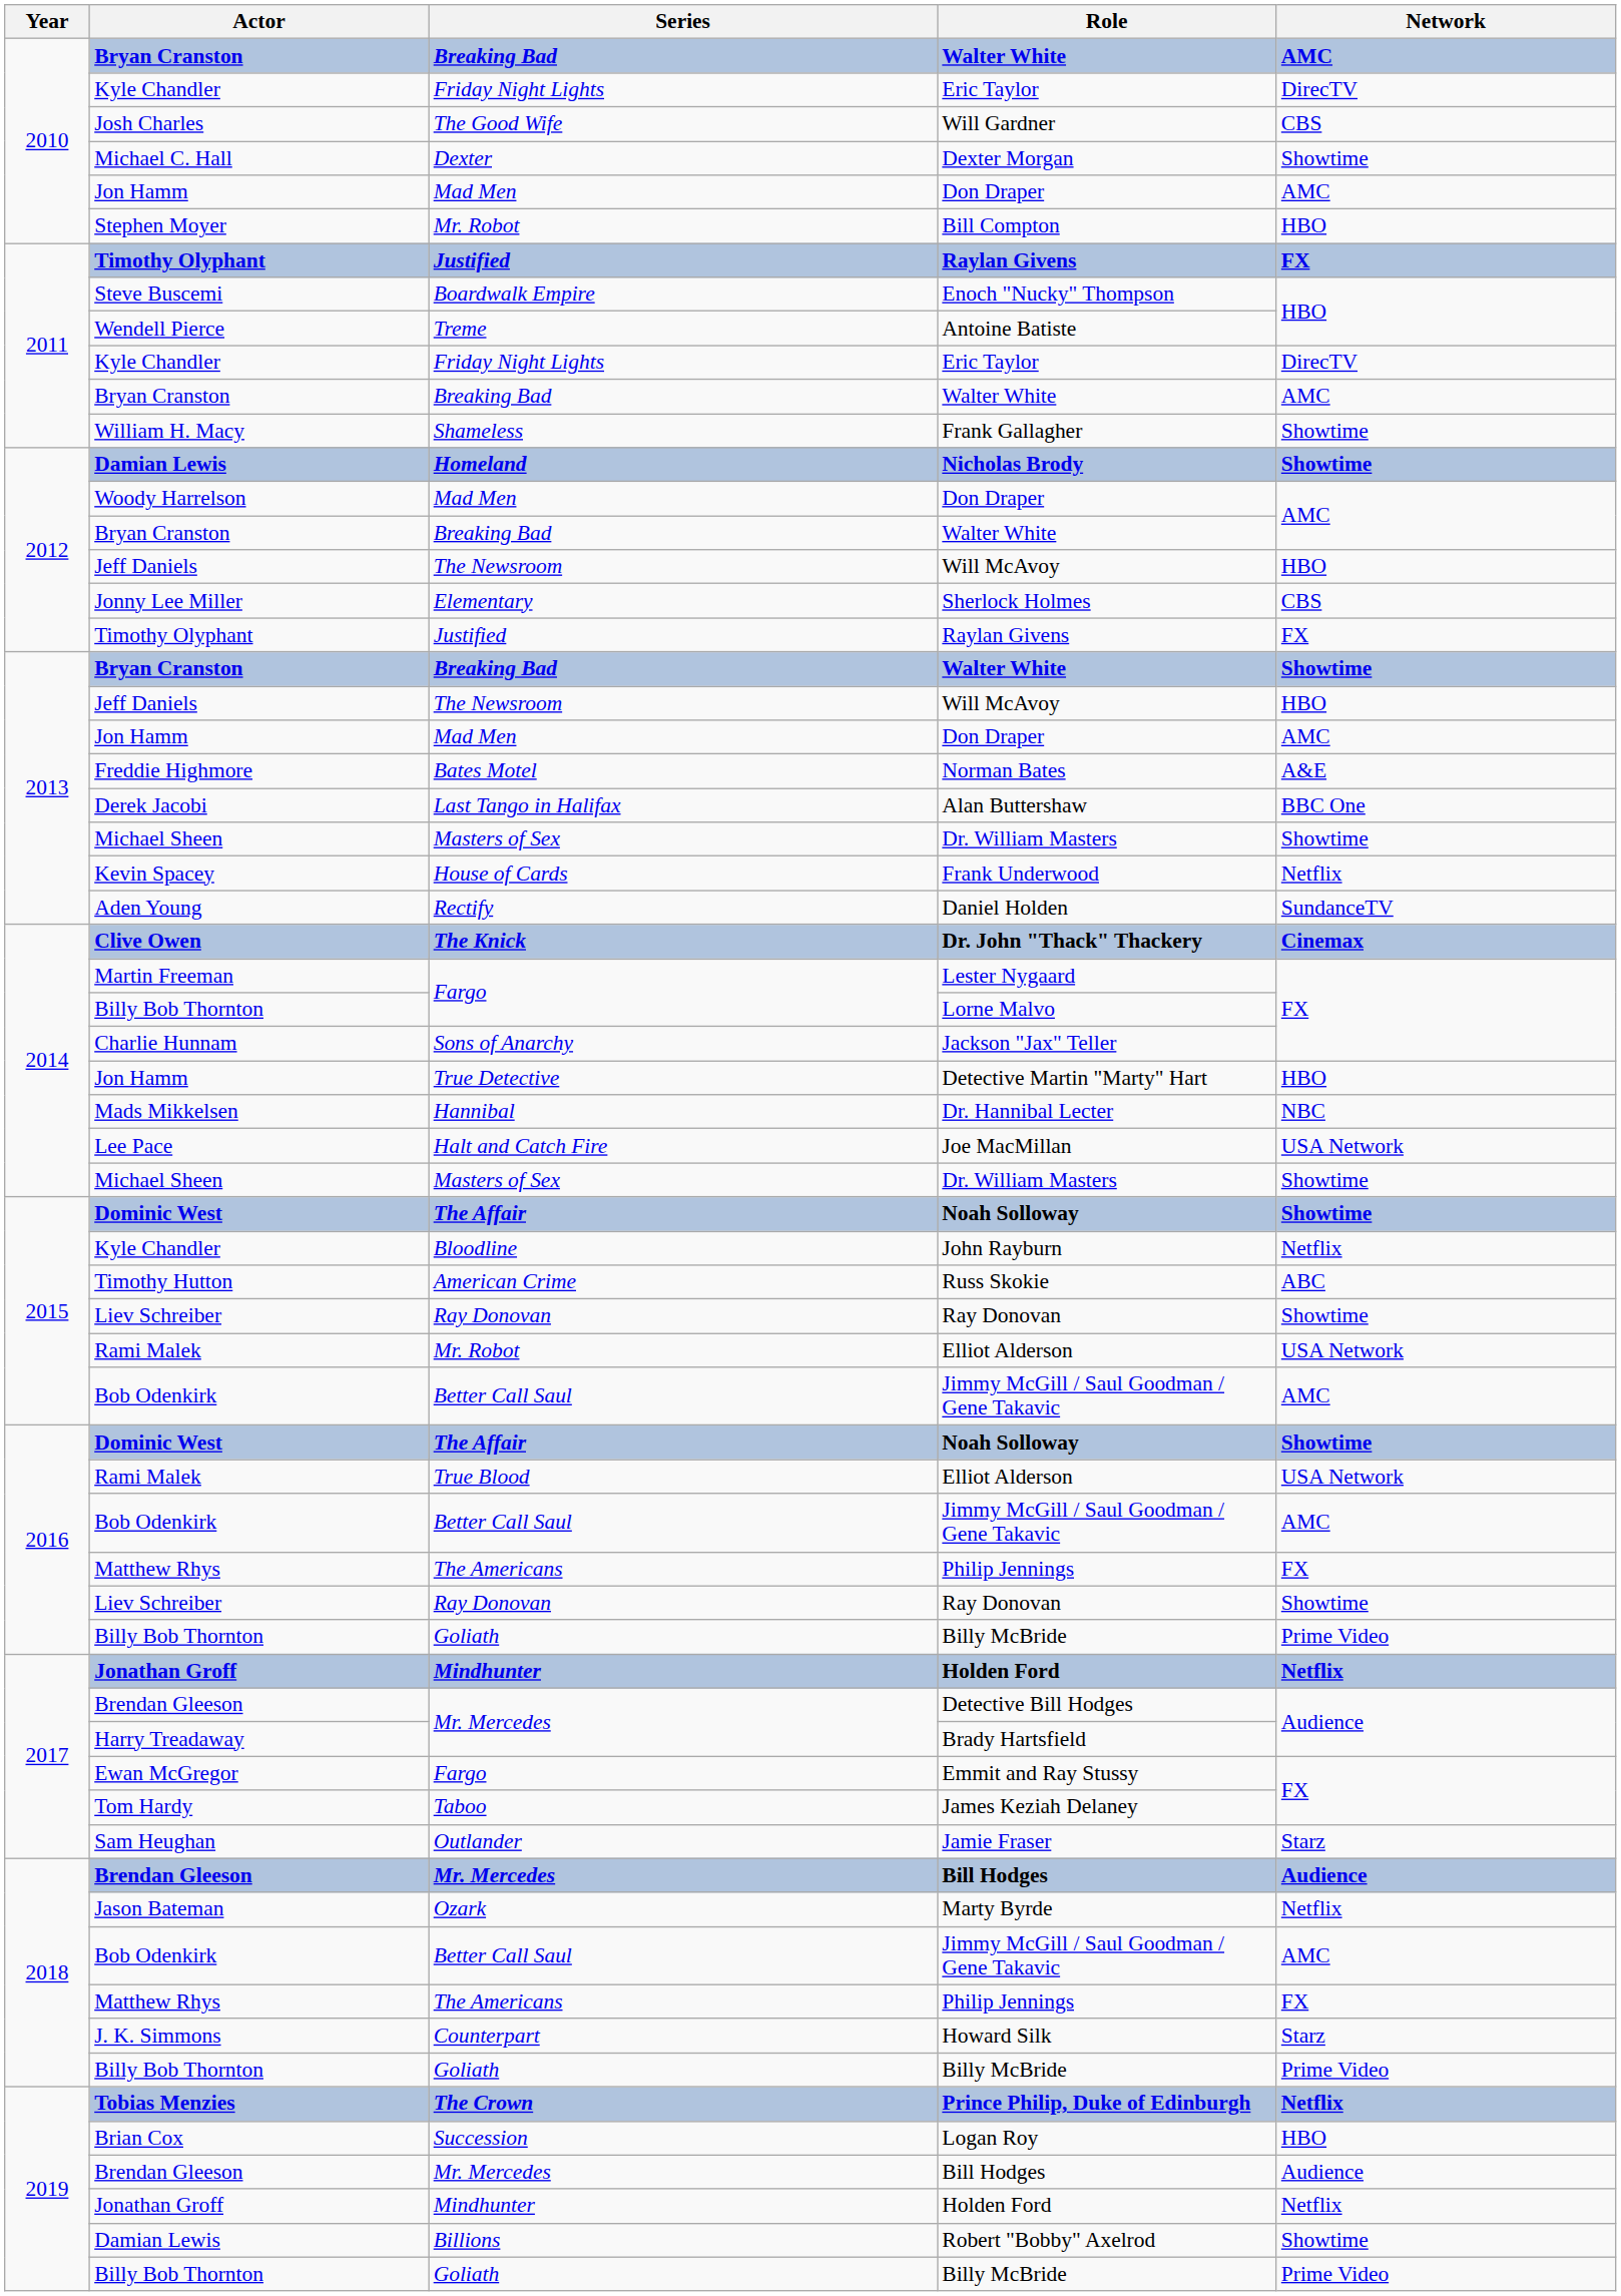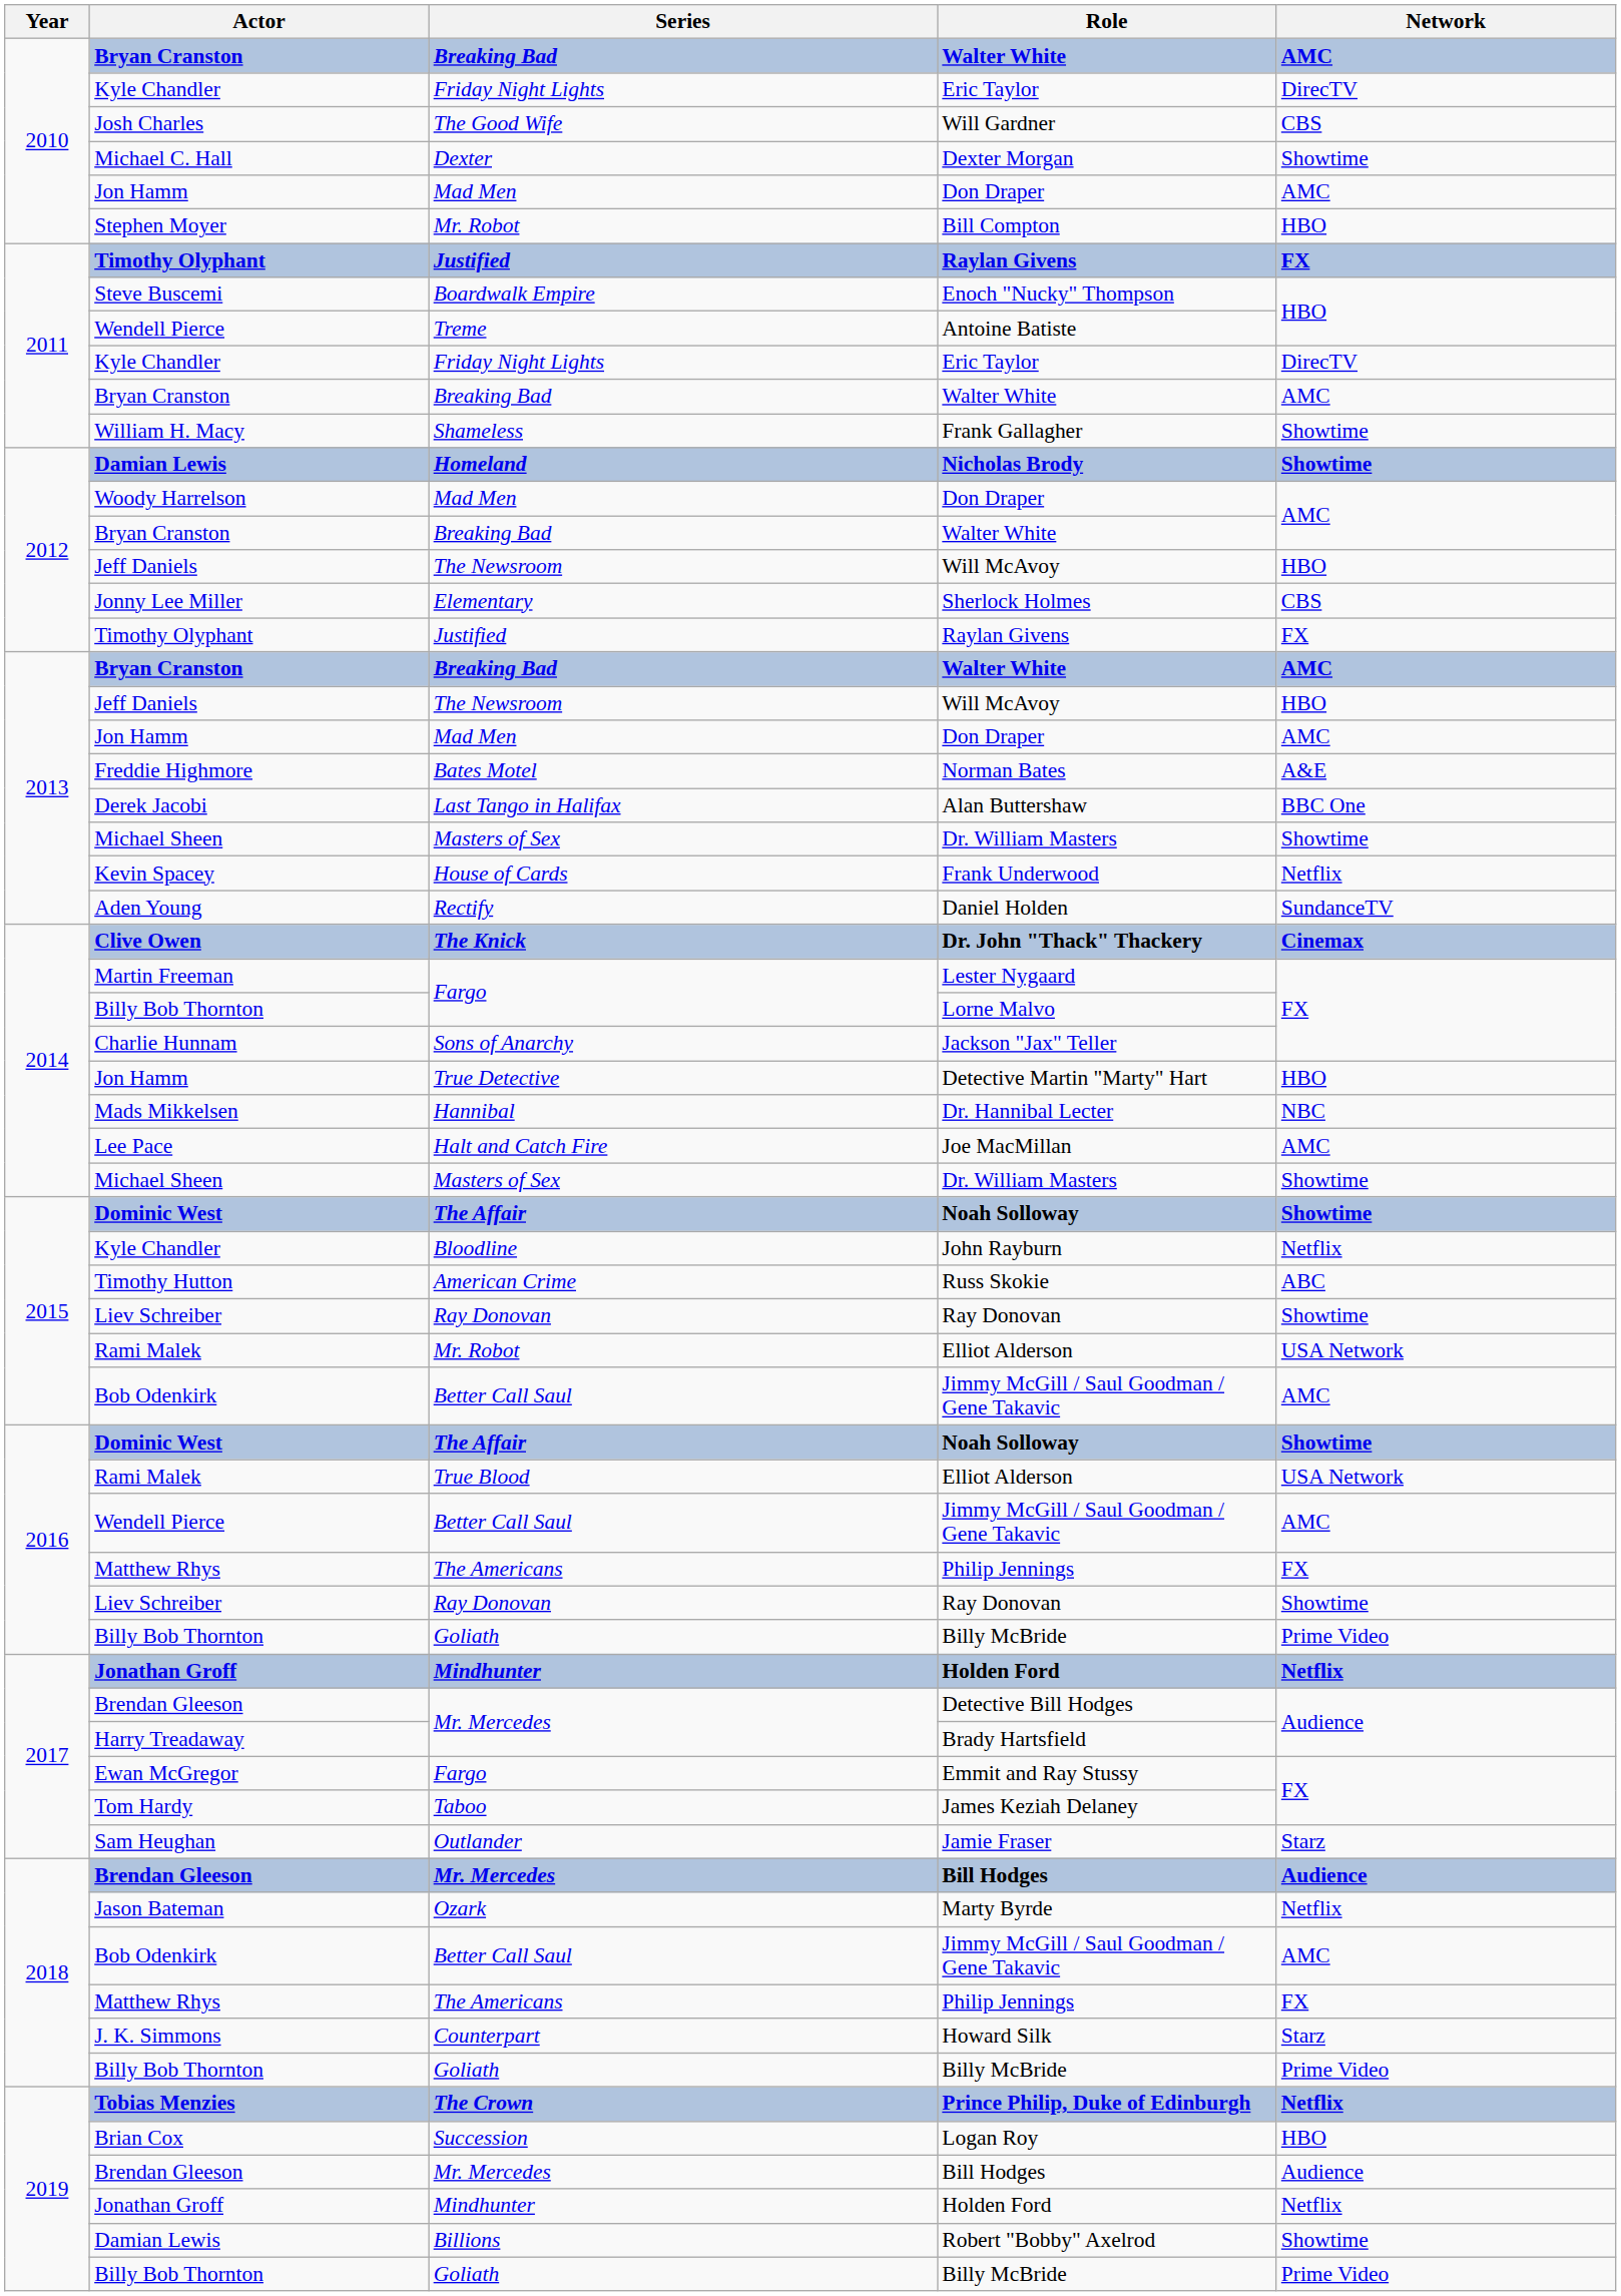2013 / Walter White | Network: Showtime -> AMC
Joe MacMillan | Network: USA Network -> AMC
2016 / Jimmy McGill / Saul Goodman / Gene Takavic | Actor: Bob Odenkirk -> Wendell Pierce
